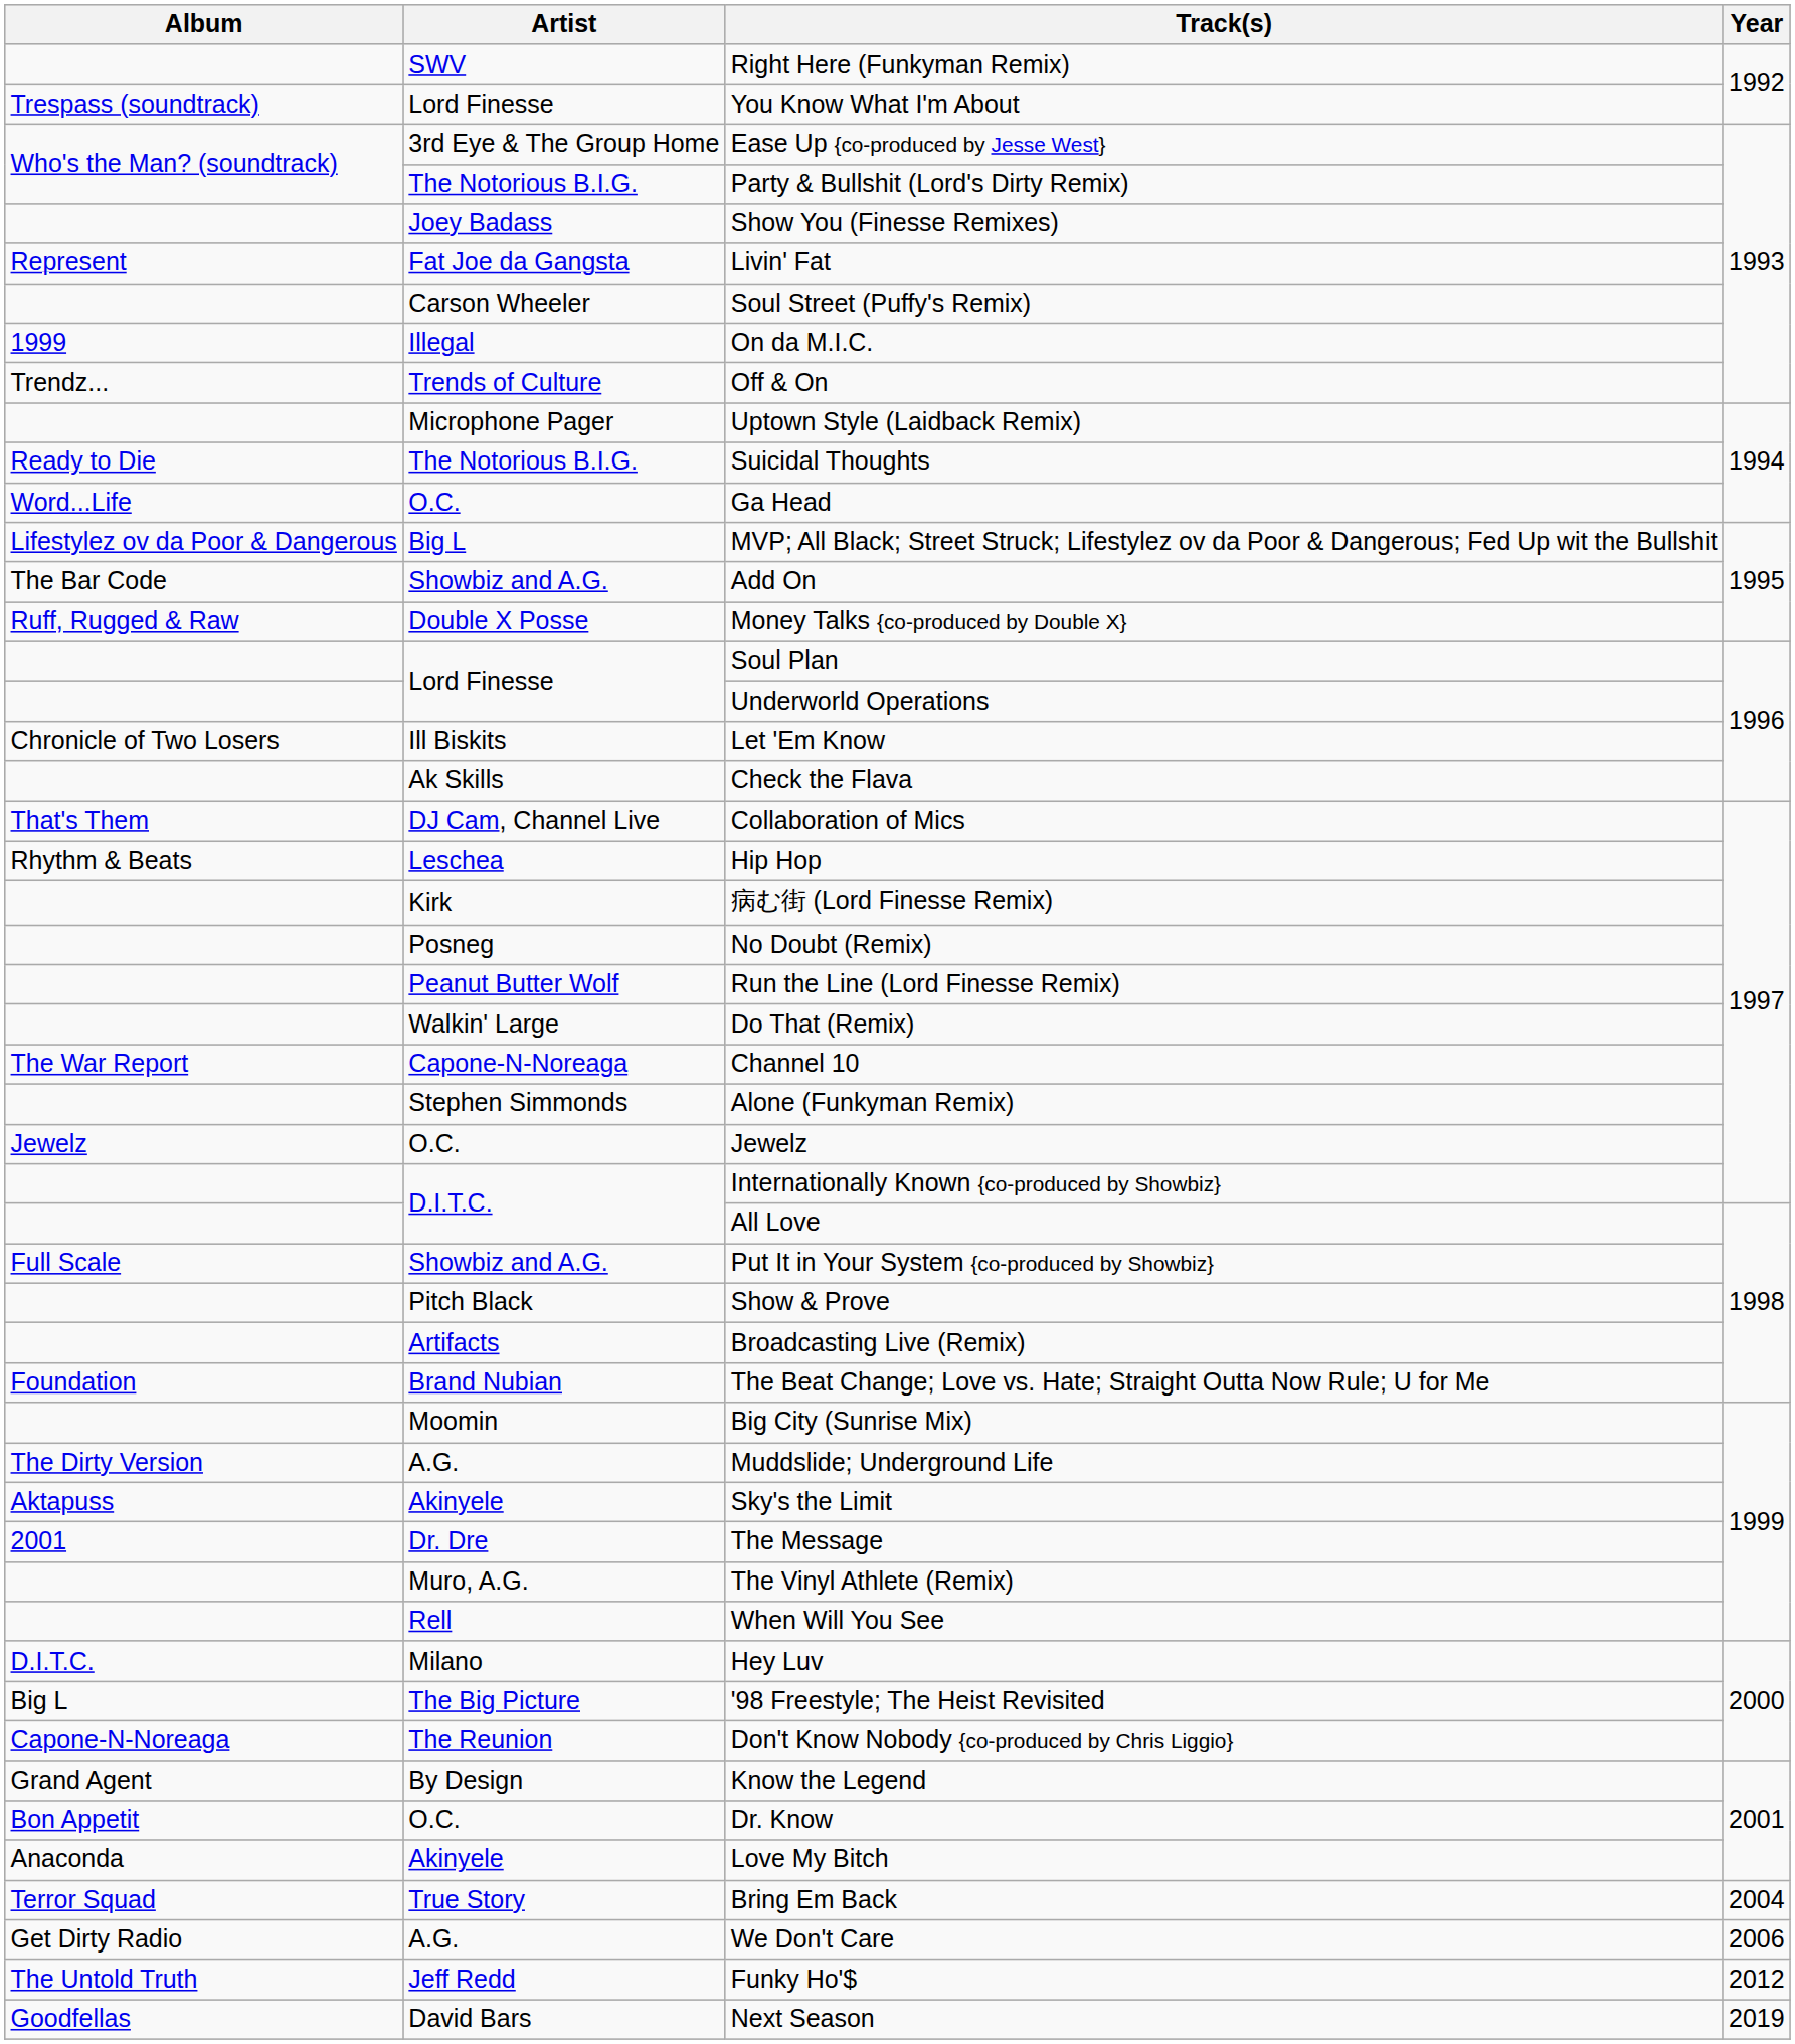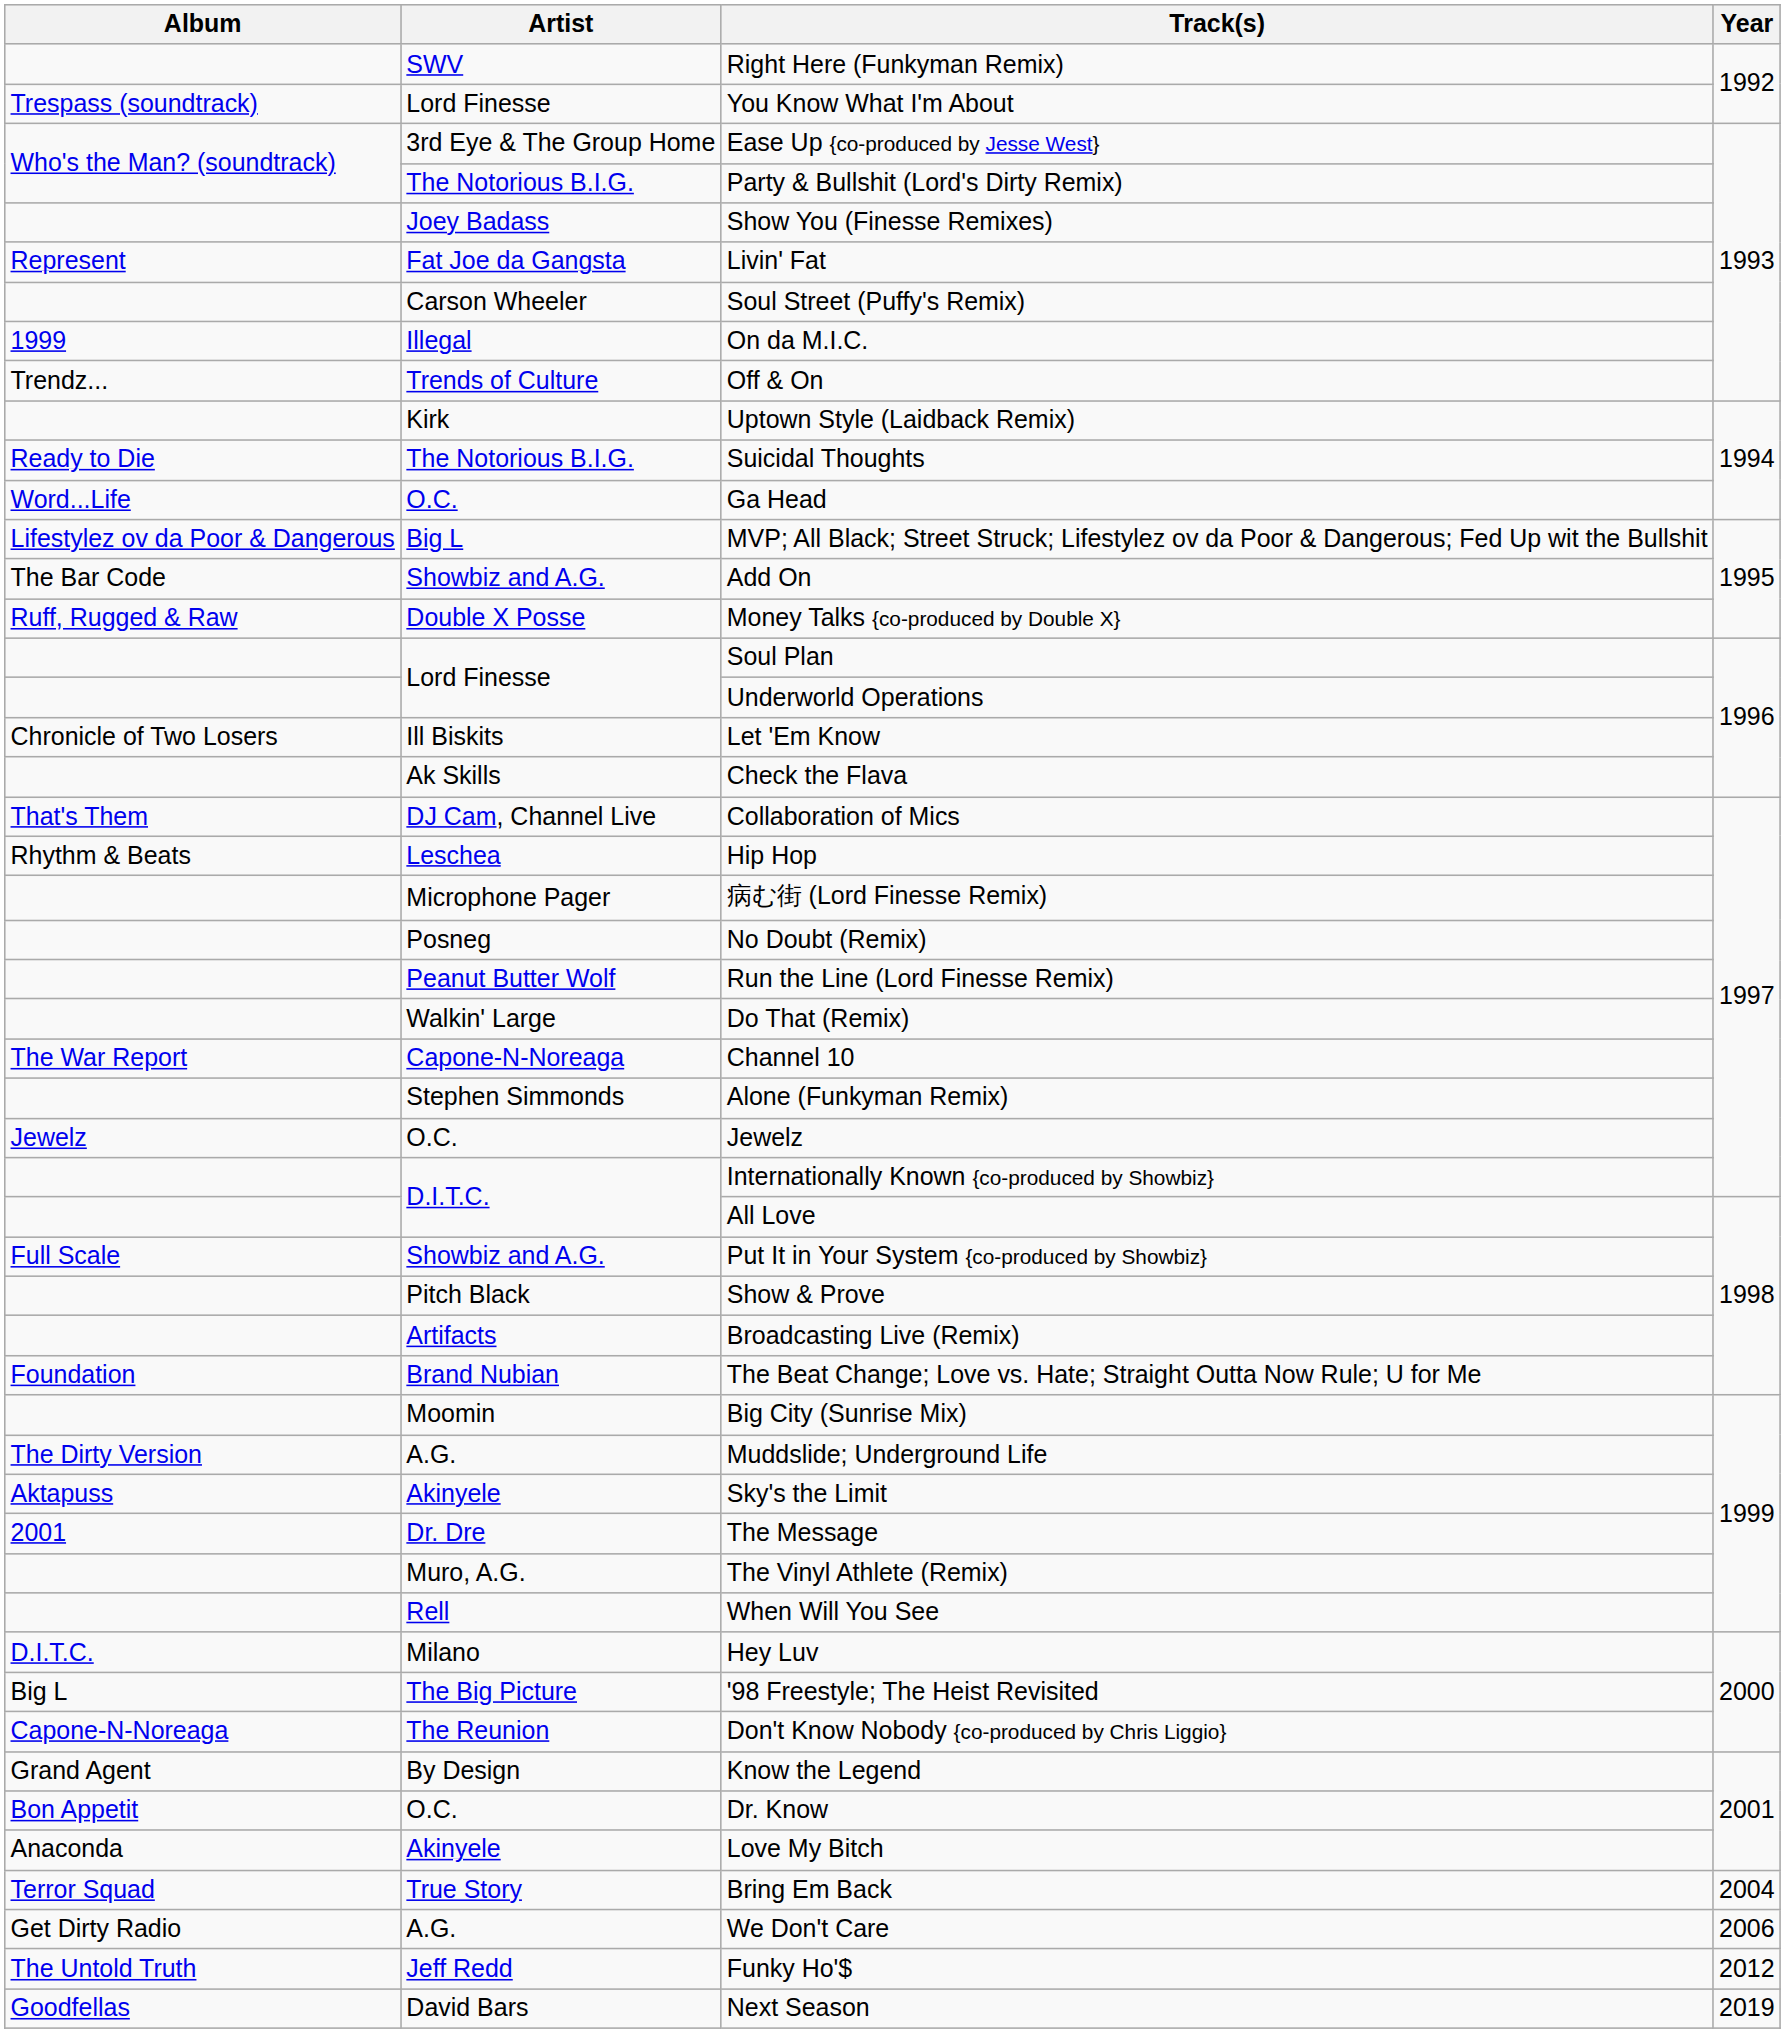Uptown Style (Laidback Remix) | Artist: Microphone Pager -> Kirk
病む街 (Lord Finesse Remix) | Artist: Kirk -> Microphone Pager
